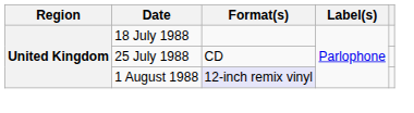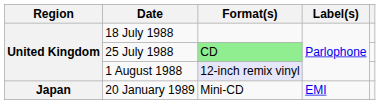25 July 1988 | Format(s): no background -> lightgreen background
+ row: Japan | 20 January 1989 | Mini-CD | EMI
